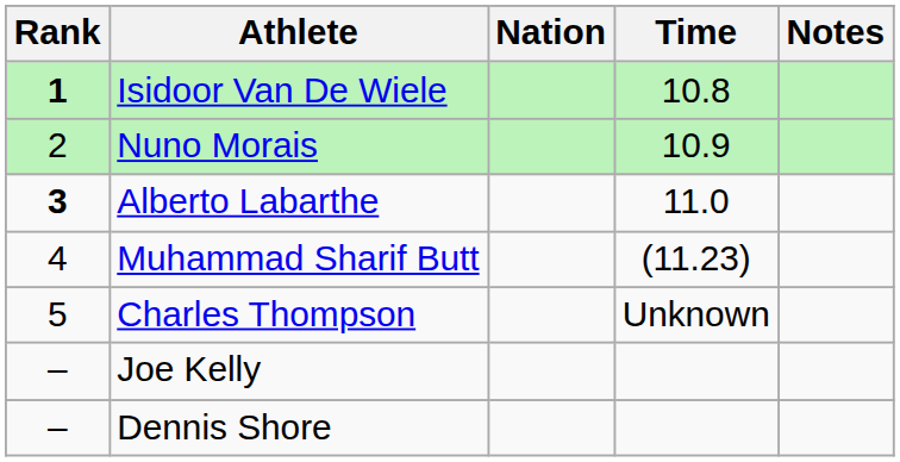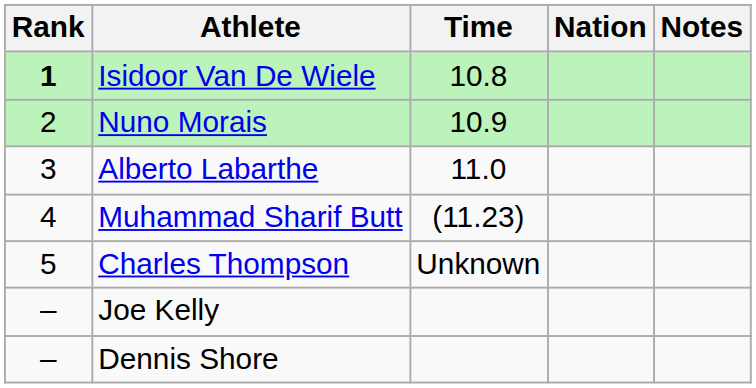columns swapped: Nation <-> Time
Alberto Labarthe | Rank: bold -> normal
